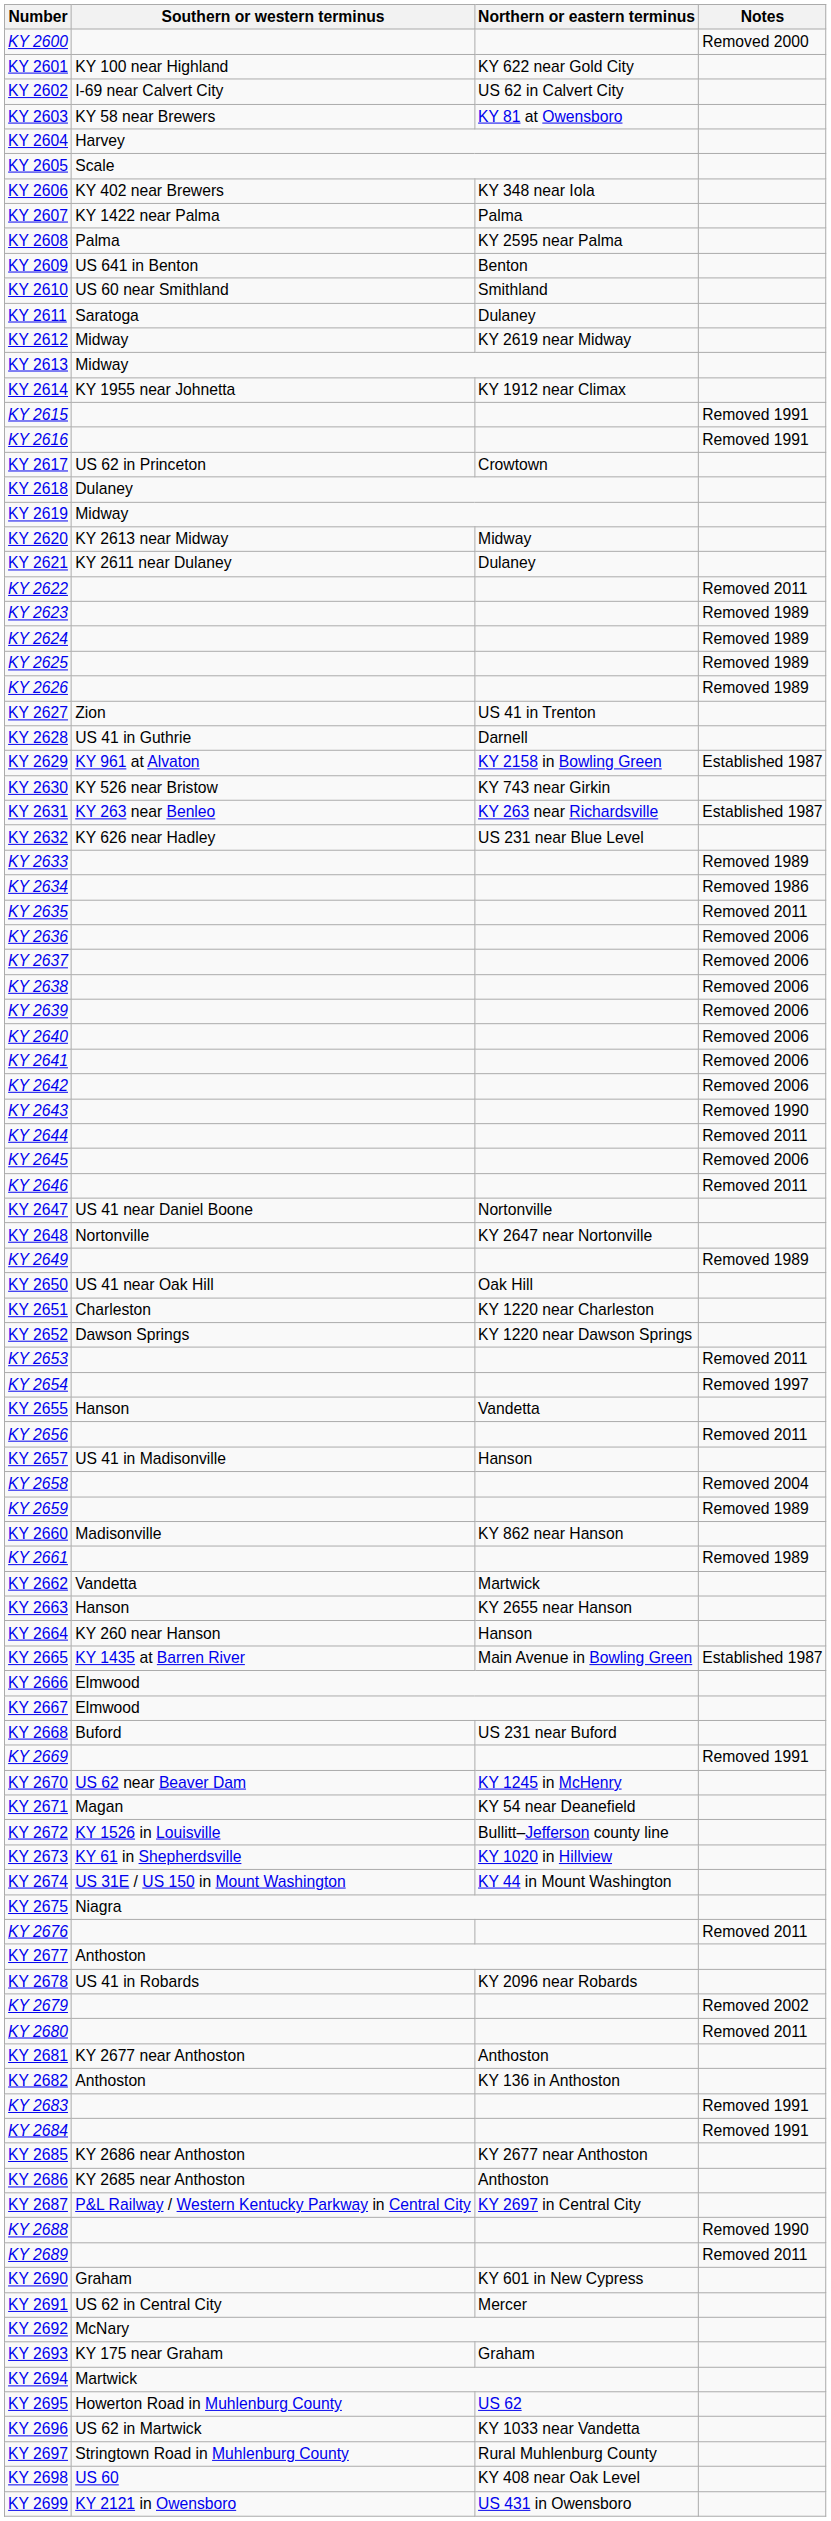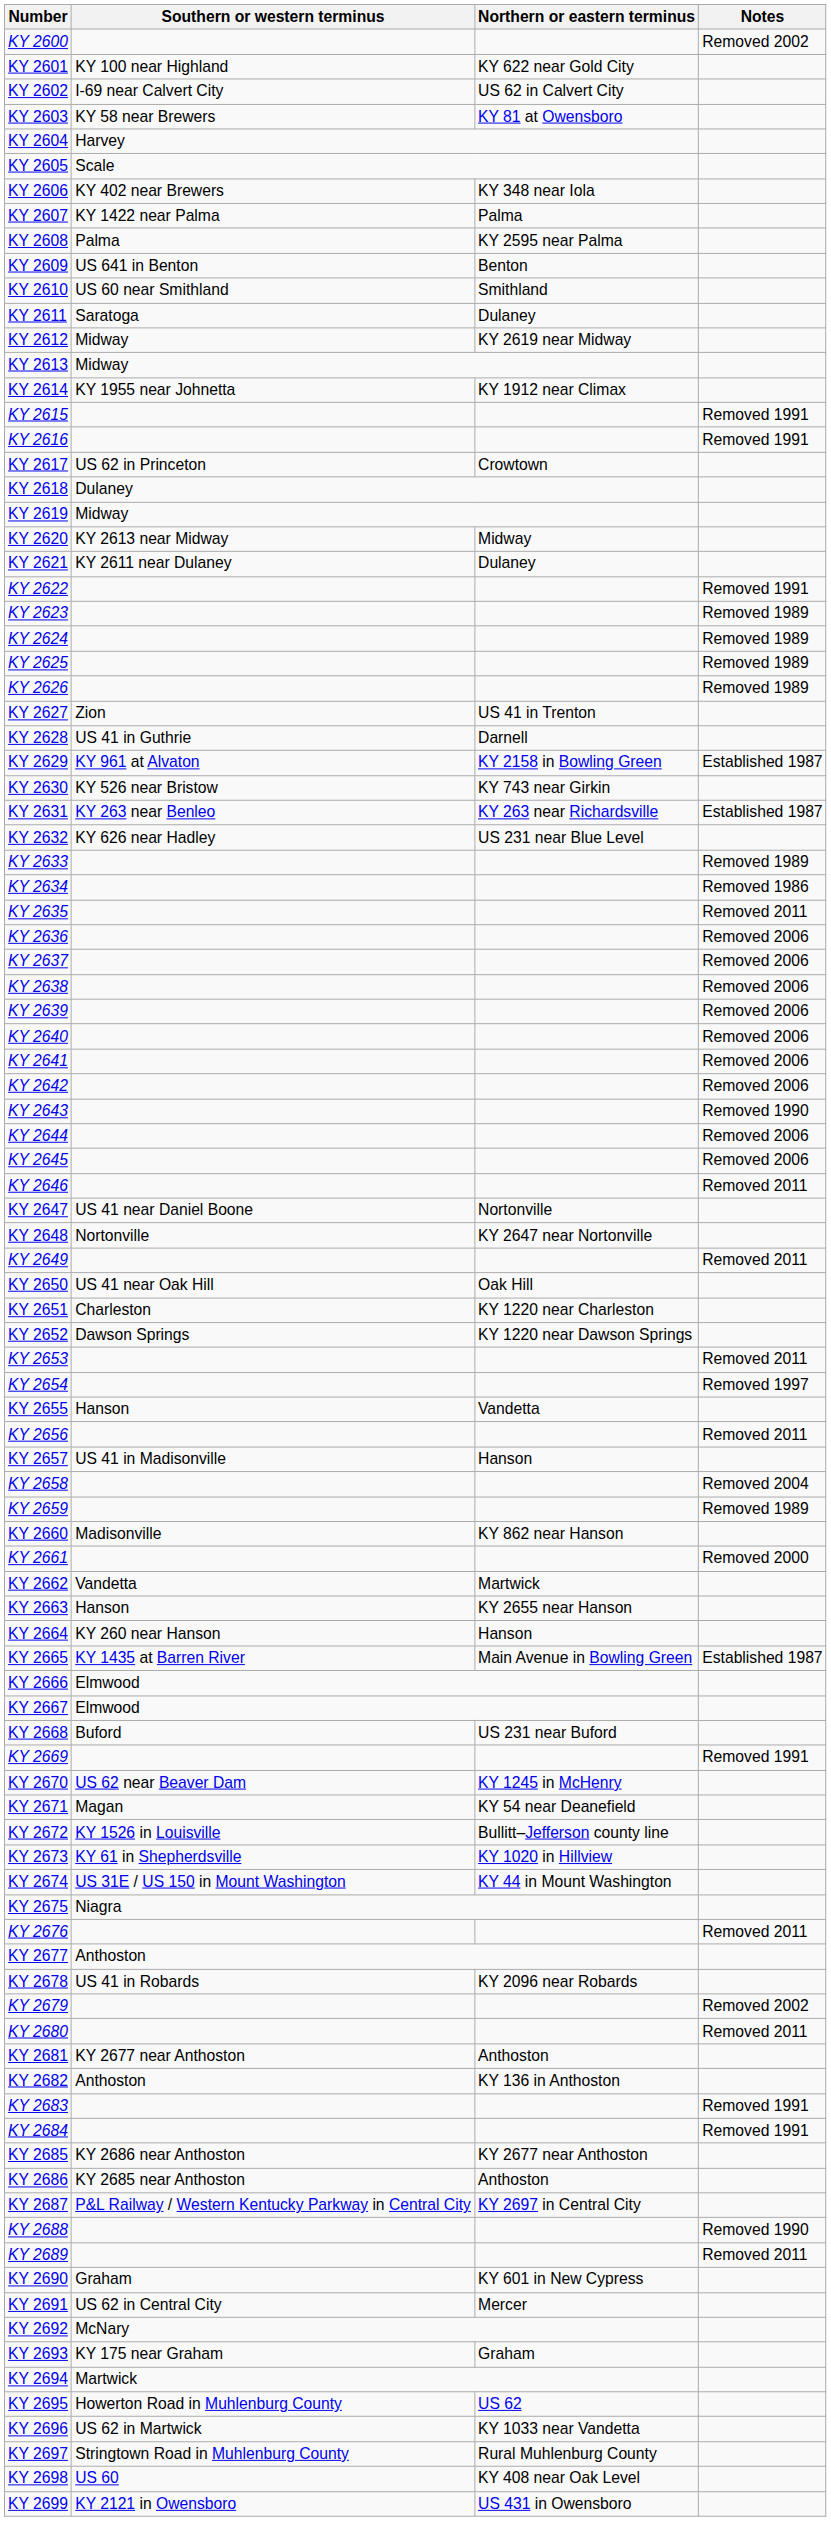KY 2600 | Notes: Removed 2000 -> Removed 2002
KY 2622 | Notes: Removed 2011 -> Removed 1991
KY 2644 | Notes: Removed 2011 -> Removed 2006
KY 2649 | Notes: Removed 1989 -> Removed 2011
KY 2661 | Notes: Removed 1989 -> Removed 2000
